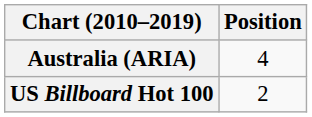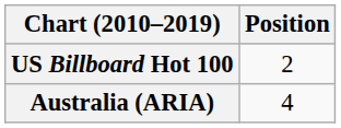rows swapped: Australia (ARIA) <-> US Billboard Hot 100
